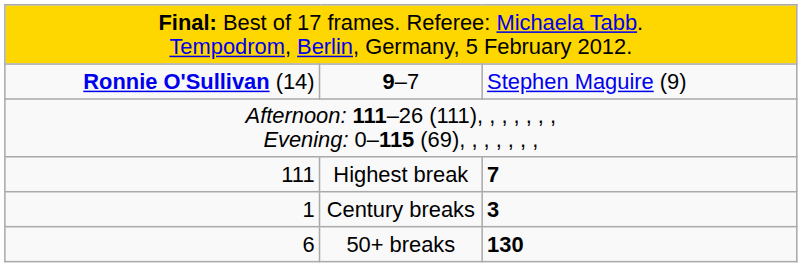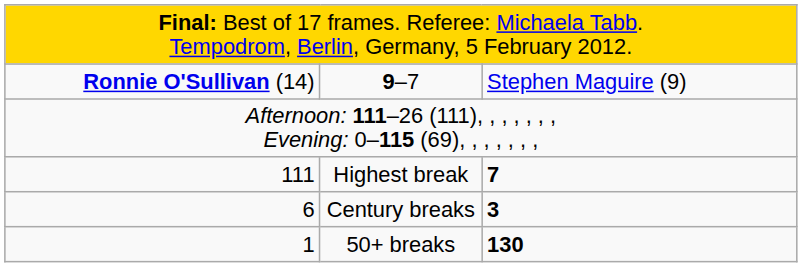Century breaks | column 1: 1 -> 6
50+ breaks | column 1: 6 -> 1
